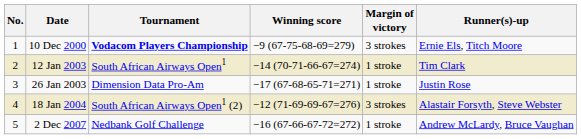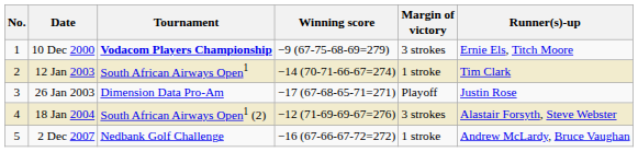26 Jan 2003 | Margin of victory: 1 stroke -> Playoff
